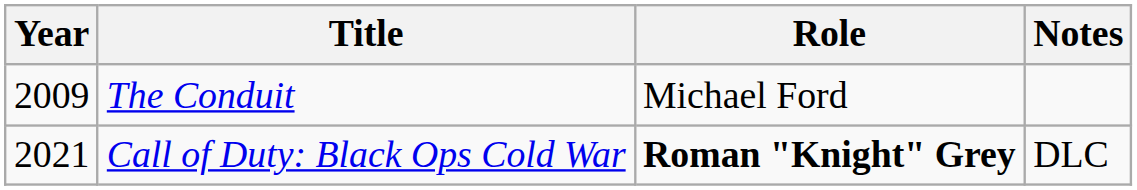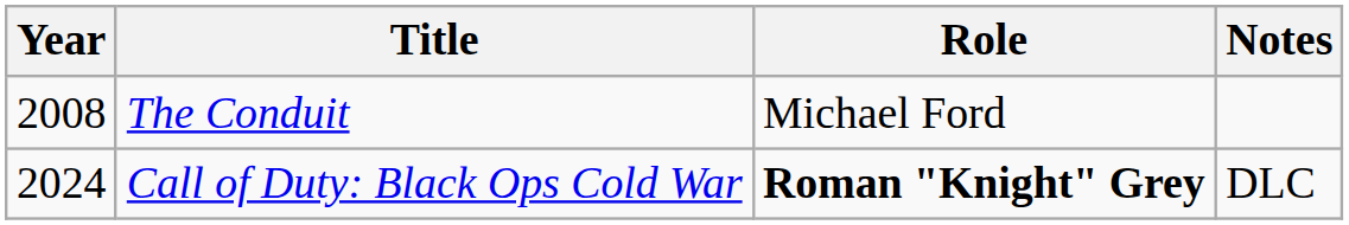The Conduit | Year: 2009 -> 2008
Call of Duty: Black Ops Cold War | Year: 2021 -> 2024
